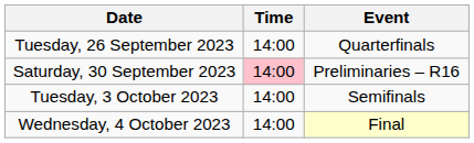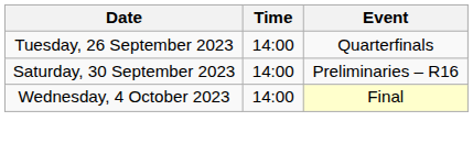Saturday, 30 September 2023 | Time: pink background -> no background
- row: Tuesday, 3 October 2023 | 14:00 | Semifinals
